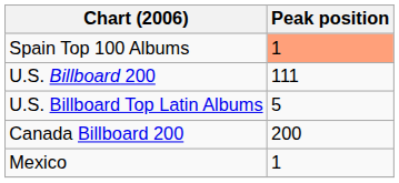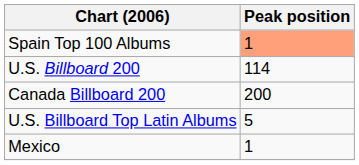U.S. Billboard 200 | Peak position: 111 -> 114
rows swapped: U.S. Billboard Top Latin Albums <-> Canada Billboard 200
